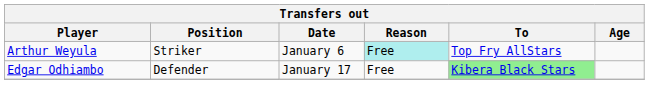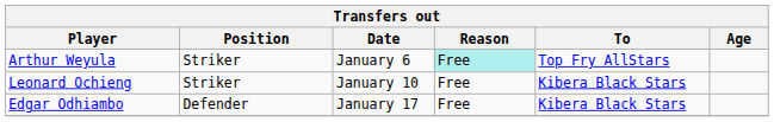+ row: Leonard Ochieng | Striker | January 10 | Free | Kibera Black Stars
Edgar Odhiambo | To: lightgreen background -> no background
